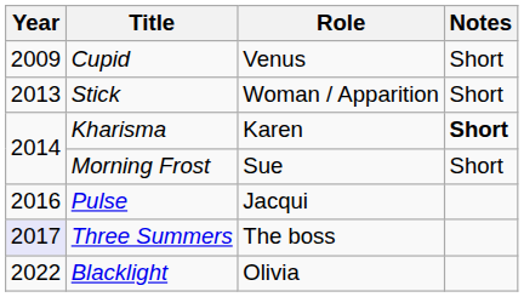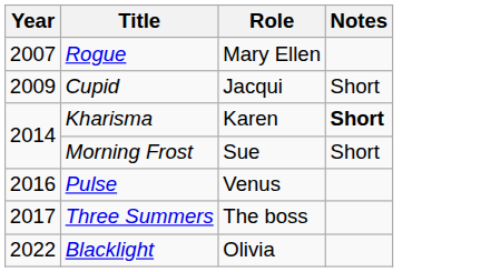+ row: 2007 | Rogue | Mary Ellen
Cupid | Role: Venus -> Jacqui
- row: 2013 | Stick | Woman / Apparition | Short
Pulse | Role: Jacqui -> Venus
Three Summers | Year: lavender background -> no background
